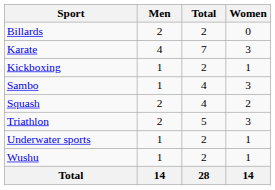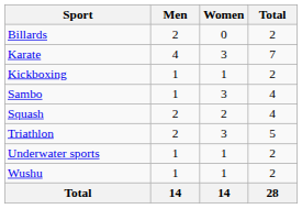columns swapped: Women <-> Total
